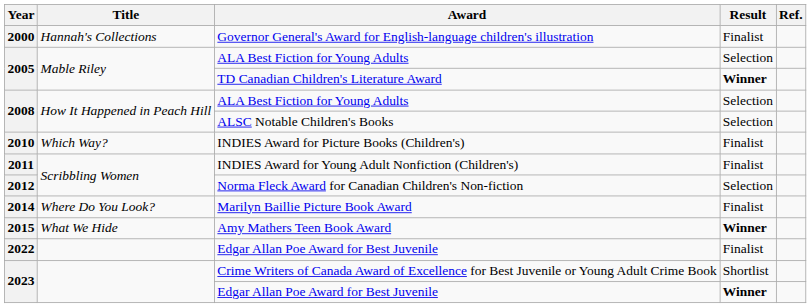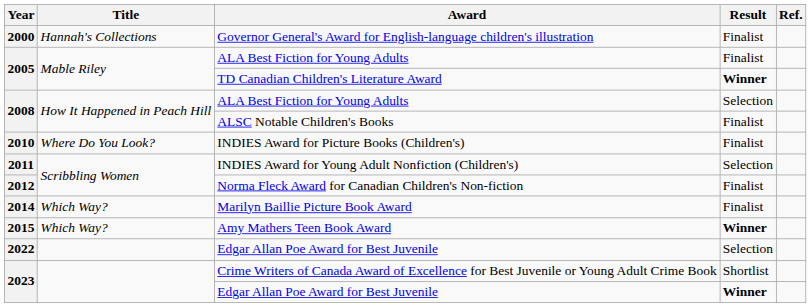2005 / ALA Best Fiction for Young Adults | Result: Selection -> Finalist
ALSC Notable Children's Books | Result: Selection -> Finalist
INDIES Award for Picture Books (Children's) | Title: Which Way? -> Where Do You Look?
INDIES Award for Young Adult Nonfiction (Children's) | Result: Finalist -> Selection
Norma Fleck Award for Canadian Children's Non-fiction | Result: Selection -> Finalist
Marilyn Baillie Picture Book Award | Title: Where Do You Look? -> Which Way?
Amy Mathers Teen Book Award | Title: What We Hide -> Which Way?
2022 / Edgar Allan Poe Award for Best Juvenile | Result: Finalist -> Selection
